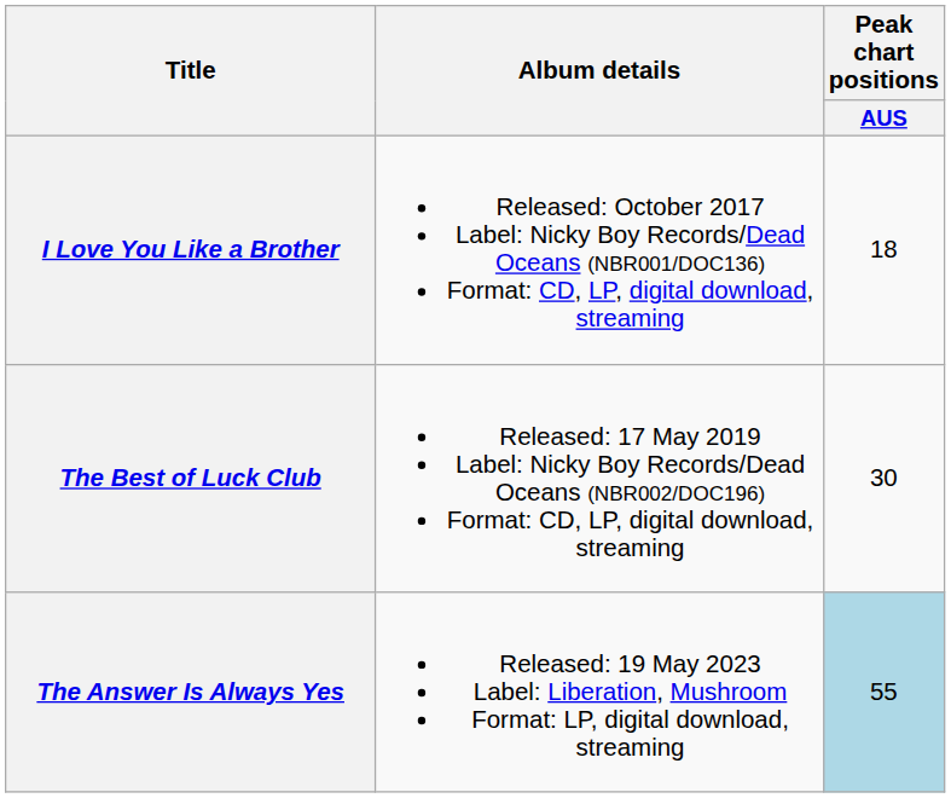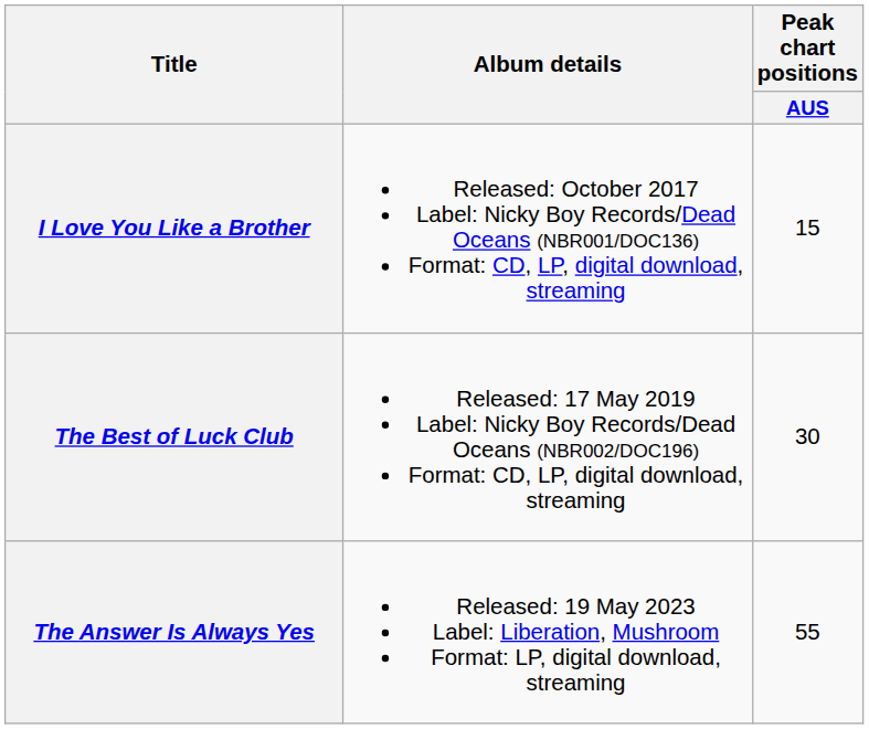I Love You Like a Brother | Peak chart positions / AUS: 18 -> 15
The Answer Is Always Yes | Peak chart positions / AUS: lightblue background -> no background
